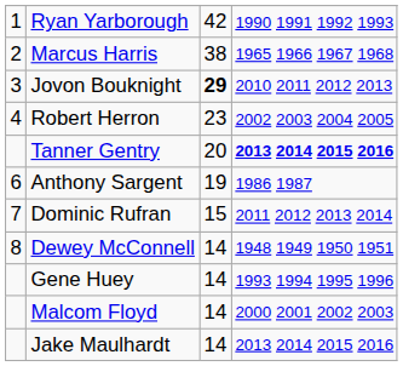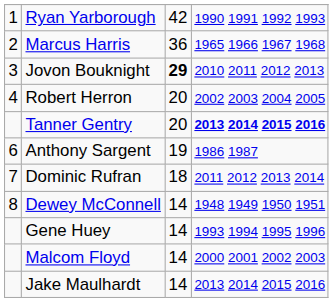Marcus Harris | column 3: 38 -> 36
Robert Herron | column 3: 23 -> 20
Dominic Rufran | column 3: 15 -> 18
